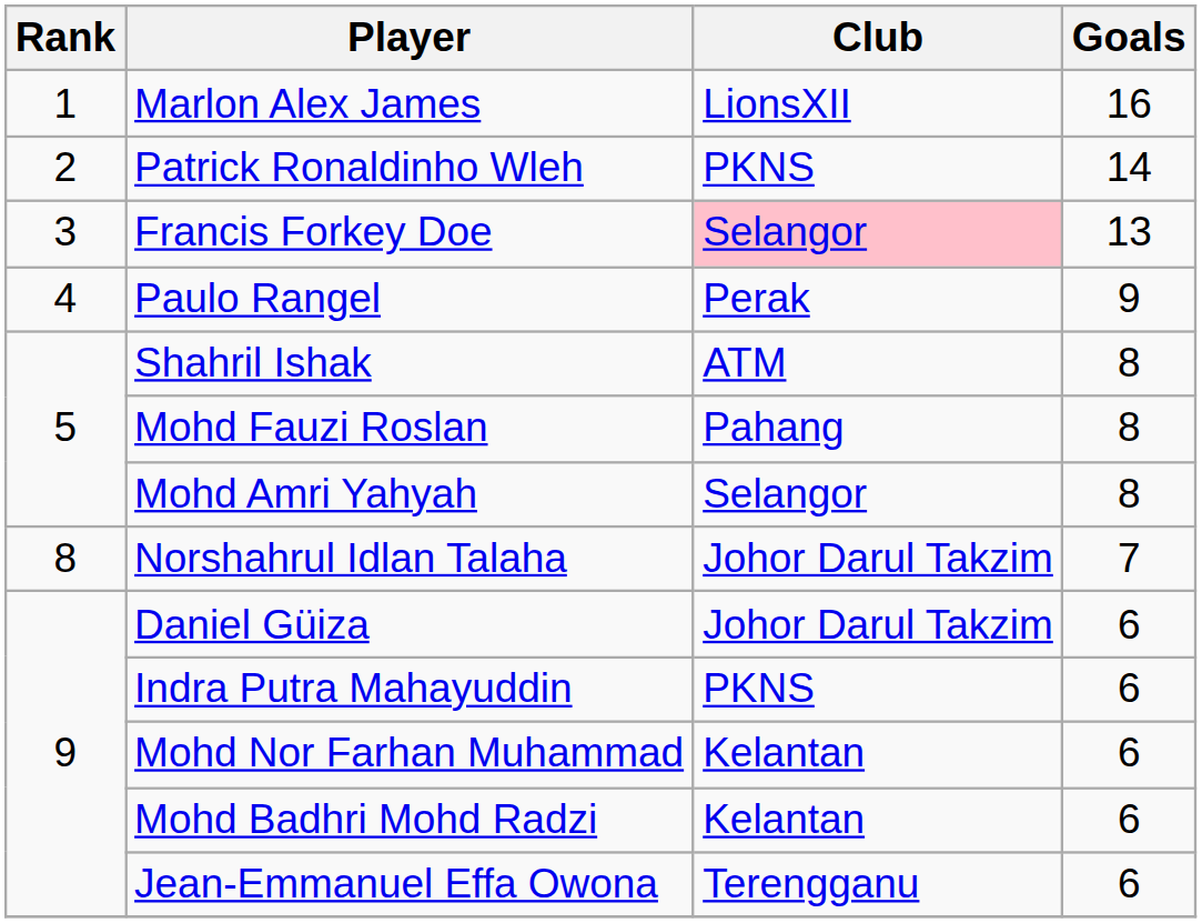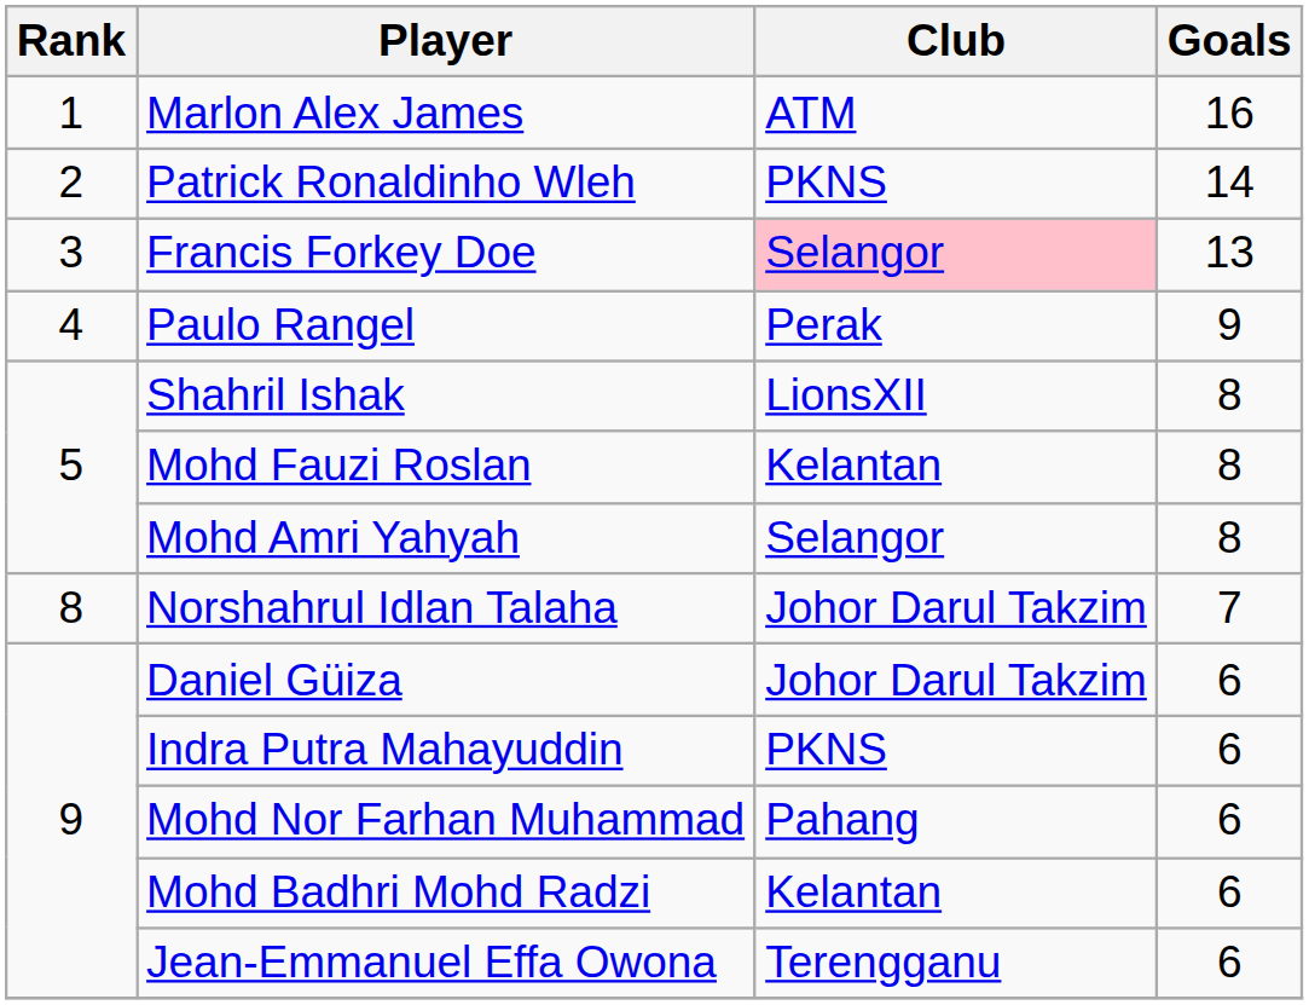Marlon Alex James | Club: LionsXII -> ATM
Shahril Ishak | Club: ATM -> LionsXII
Mohd Fauzi Roslan | Club: Pahang -> Kelantan
Mohd Nor Farhan Muhammad | Club: Kelantan -> Pahang
